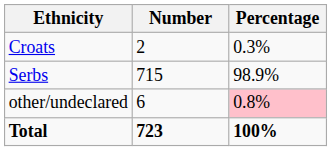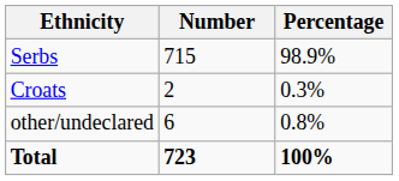rows swapped: Serbs <-> Croats
other/undeclared | Percentage: pink background -> no background
